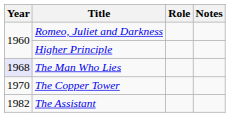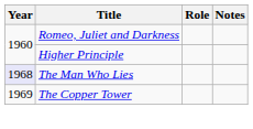The Copper Tower | Year: 1970 -> 1969
- row: 1982 | The Assistant
